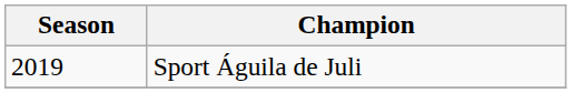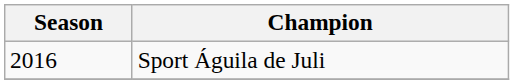Sport Águila de Juli | Season: 2019 -> 2016
